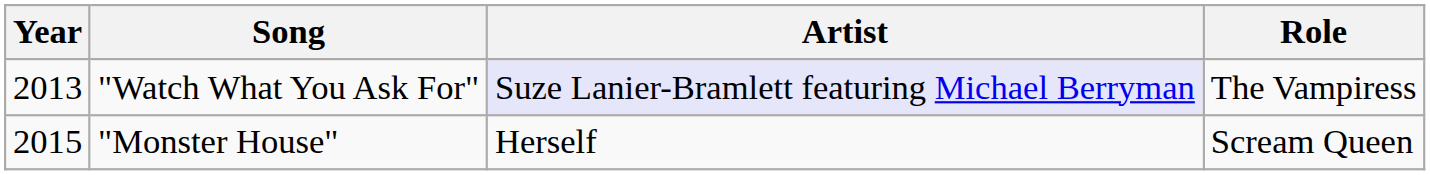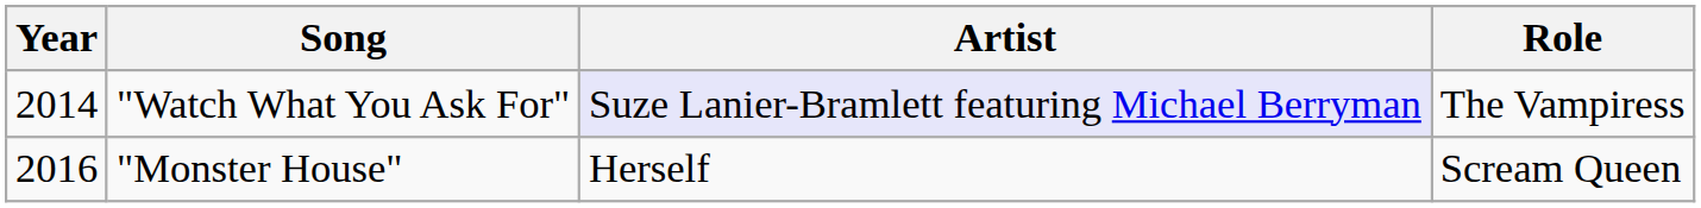"Watch What You Ask For" | Year: 2013 -> 2014
"Monster House" | Year: 2015 -> 2016
